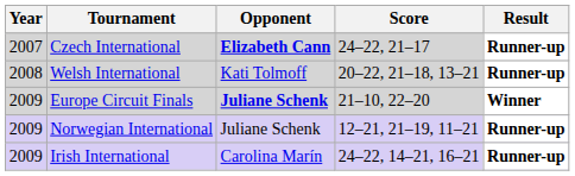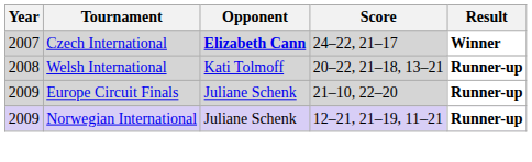Czech International | Result: Runner-up -> Winner
Europe Circuit Finals | Opponent: bold -> normal
Europe Circuit Finals | Result: Winner -> Runner-up
- row: 2009 | Irish International | Carolina Marín | 24–22, 14–21, 16–21 | Runner-up
